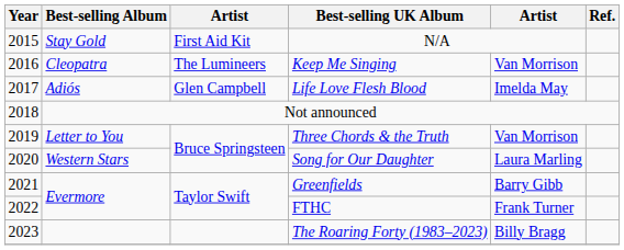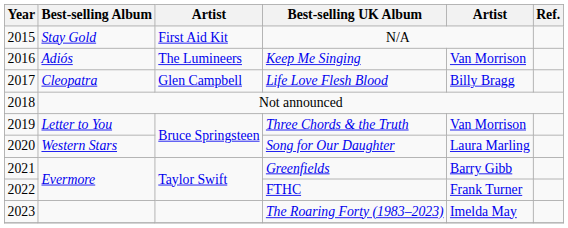Keep Me Singing | Best-selling Album: Cleopatra -> Adiós
Life Love Flesh Blood | Best-selling Album: Adiós -> Cleopatra
Life Love Flesh Blood | column 5: Imelda May -> Billy Bragg
The Roaring Forty (1983–2023) | column 5: Billy Bragg -> Imelda May
